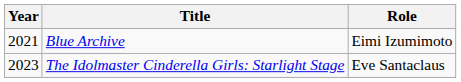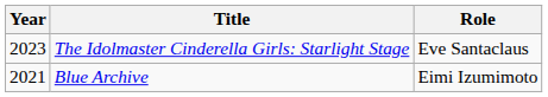rows swapped: Blue Archive <-> The Idolmaster Cinderella Girls: Starlight Stage
